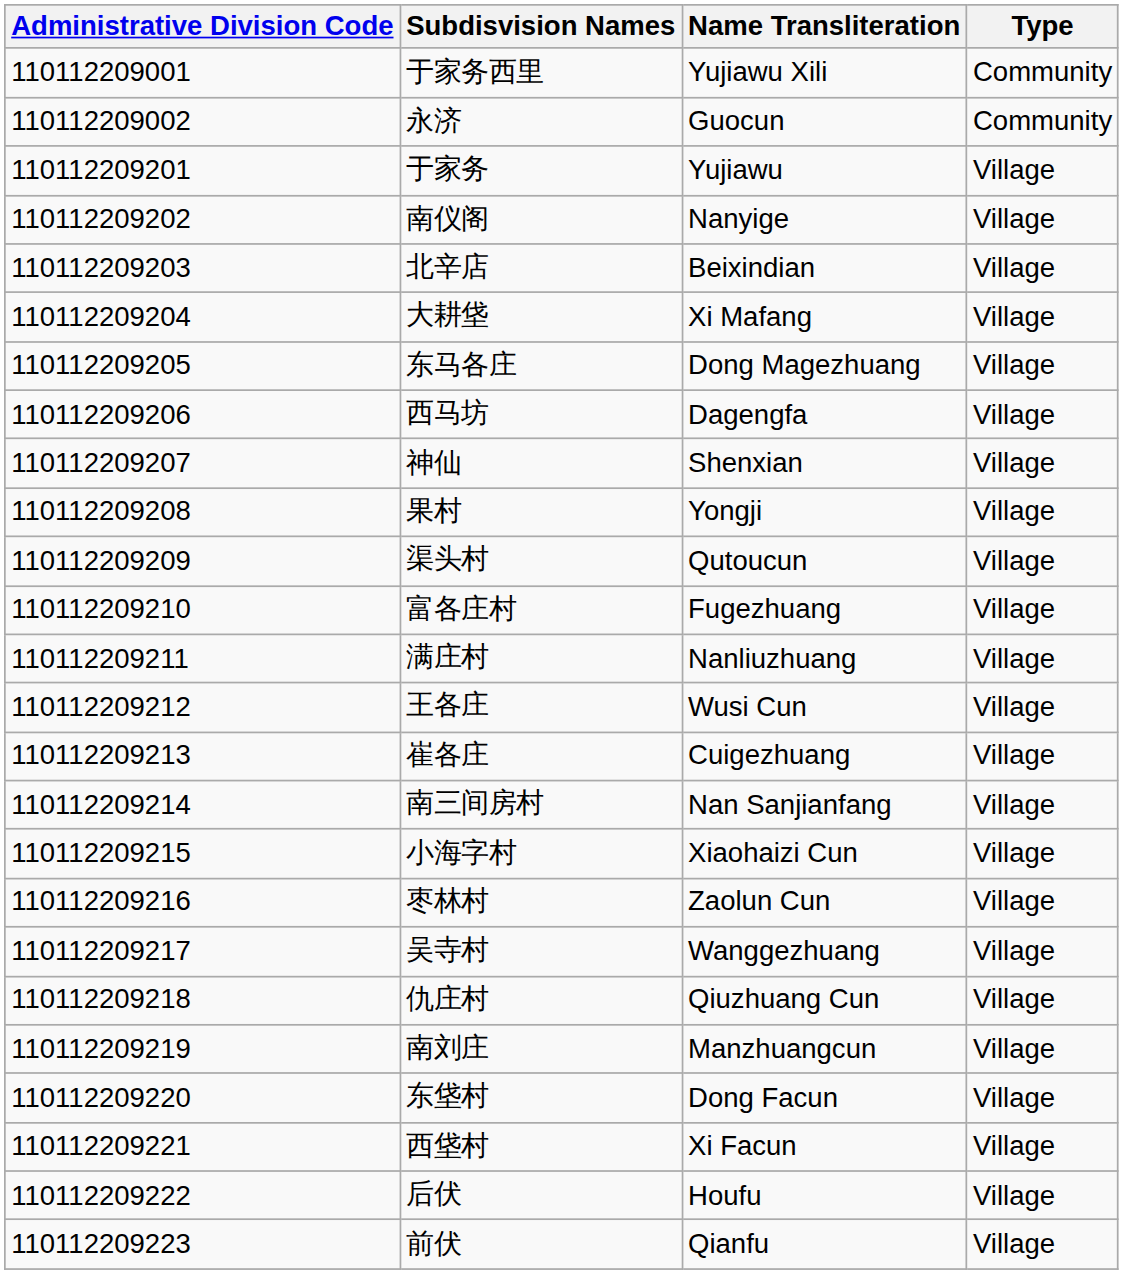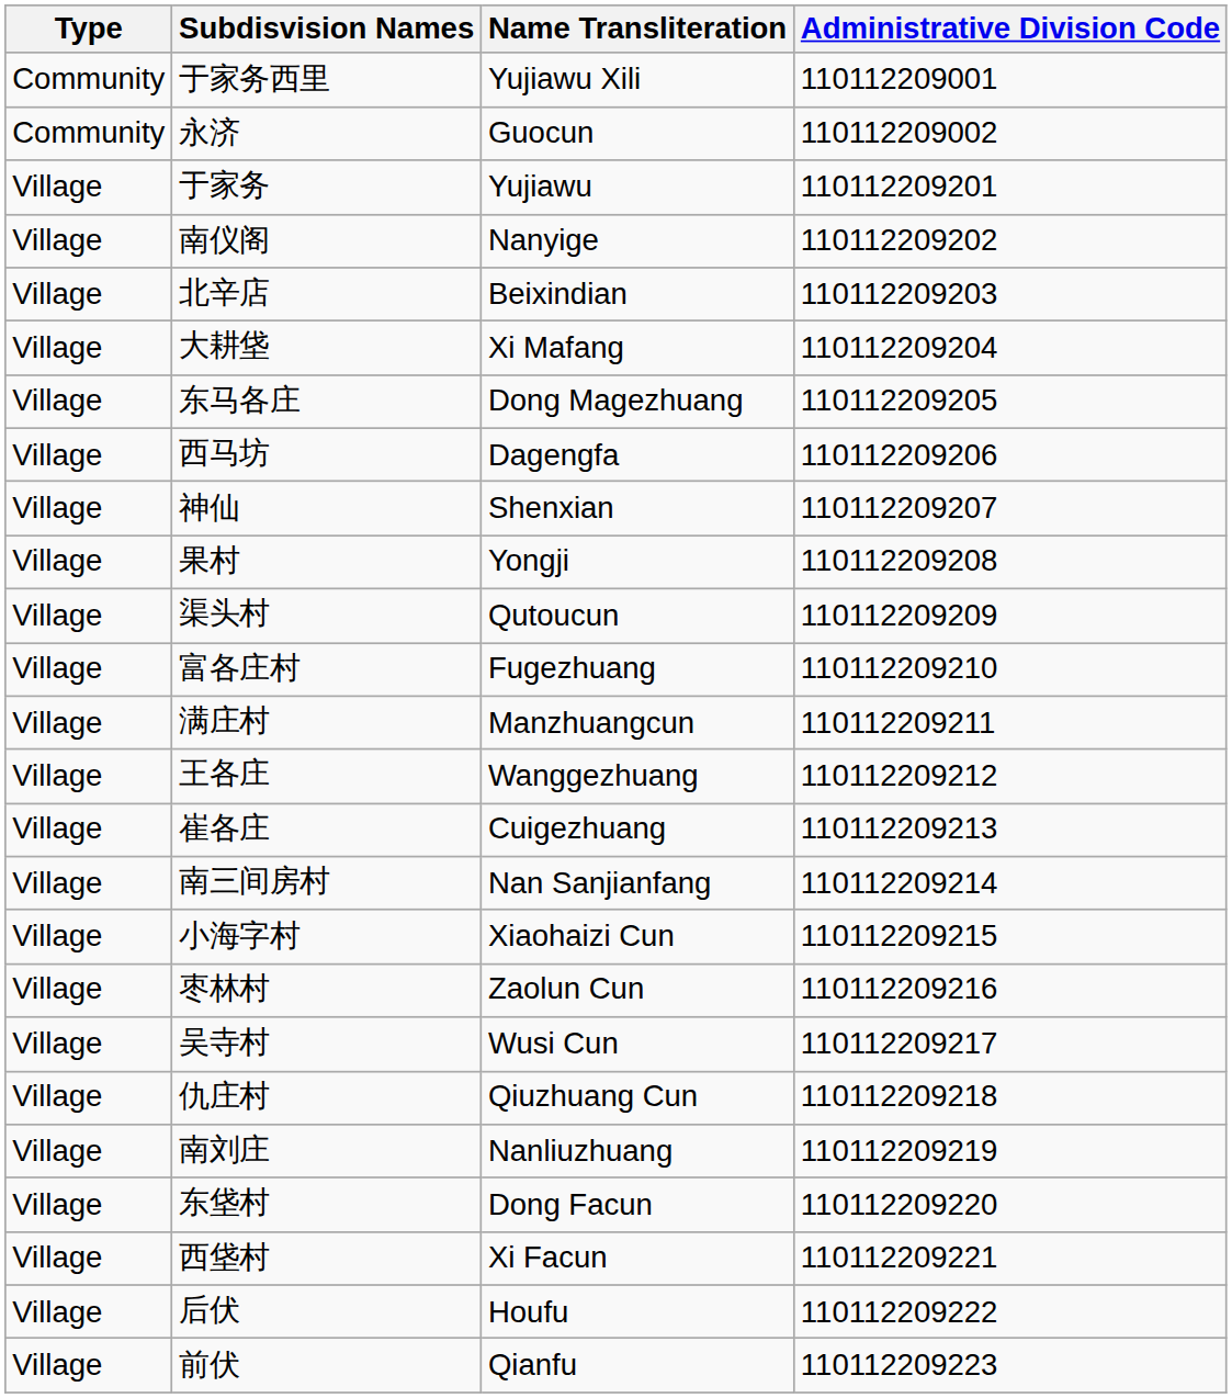columns swapped: Administrative Division Code <-> Type
满庄村 | Name Transliteration: Nanliuzhuang -> Manzhuangcun
王各庄 | Name Transliteration: Wusi Cun -> Wanggezhuang
吴寺村 | Name Transliteration: Wanggezhuang -> Wusi Cun
南刘庄 | Name Transliteration: Manzhuangcun -> Nanliuzhuang
